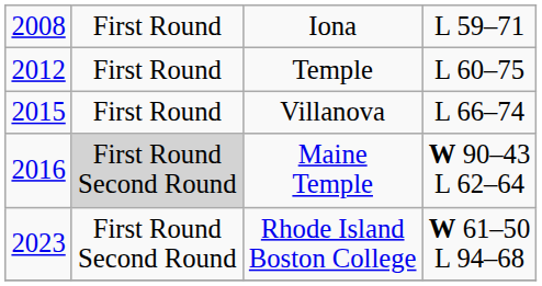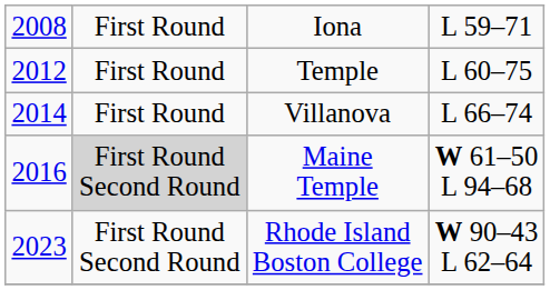Villanova | column 1: 2015 -> 2014
Maine Temple | column 4: W 90–43 L 62–64 -> W 61–50 L 94–68
Rhode Island Boston College | column 4: W 61–50 L 94–68 -> W 90–43 L 62–64
